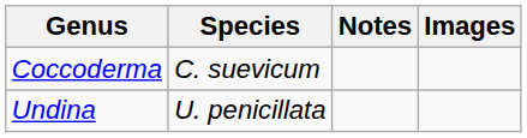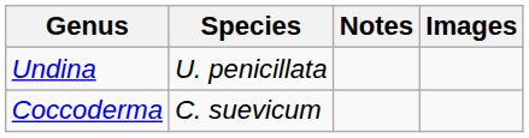rows swapped: Coccoderma <-> Undina
